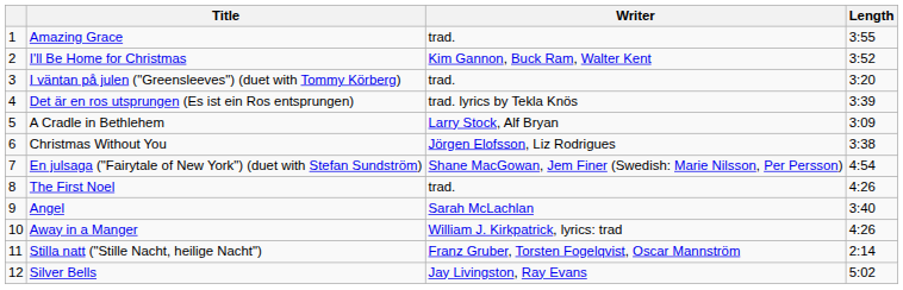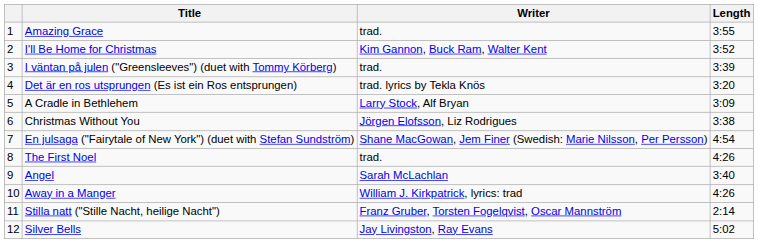I väntan på julen ("Greensleeves") (duet with Tommy Körberg) | Length: 3:20 -> 3:39
Det är en ros utsprungen (Es ist ein Ros entsprungen) | Length: 3:39 -> 3:20
